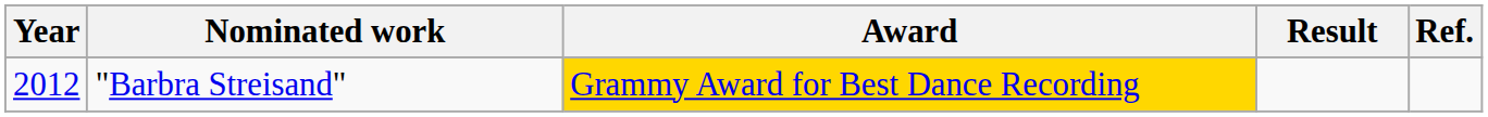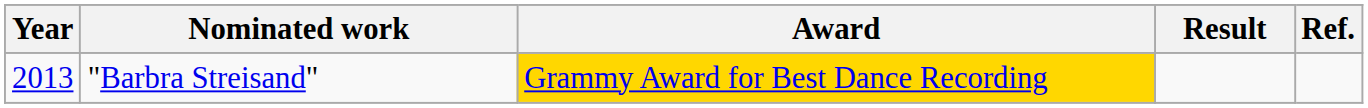"Barbra Streisand" | Year: 2012 -> 2013
